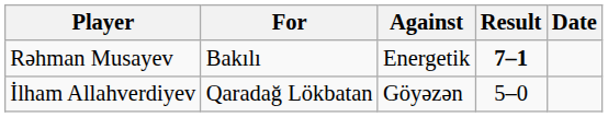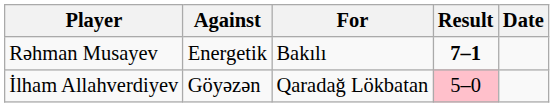columns swapped: For <-> Against
İlham Allahverdiyev | Result: no background -> pink background
